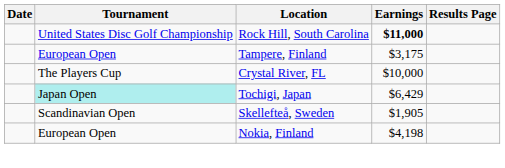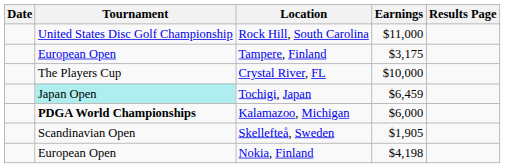Rock Hill, South Carolina | Earnings: bold -> normal
Tochigi, Japan | Earnings: $6,429 -> $6,459
+ row: PDGA World Championships | Kalamazoo, Michigan | $6,000
